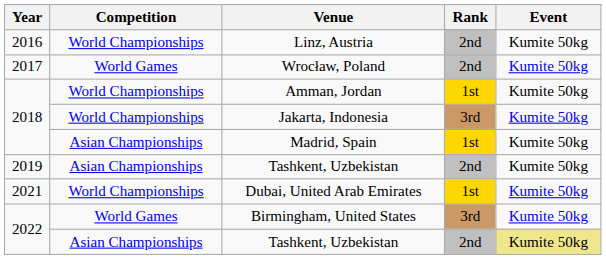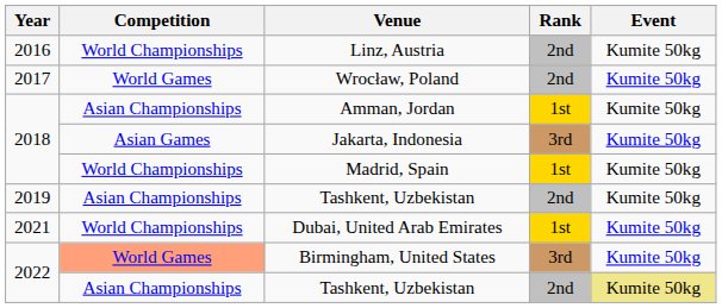Amman, Jordan | Competition: World Championships -> Asian Championships
Jakarta, Indonesia | Competition: World Championships -> Asian Games
Madrid, Spain | Competition: Asian Championships -> World Championships
Birmingham, United States | Competition: no background -> lightsalmon background
